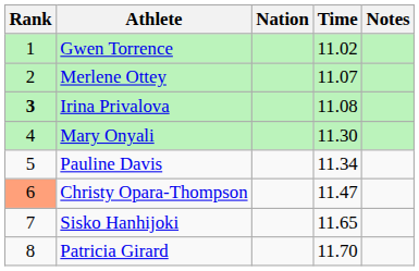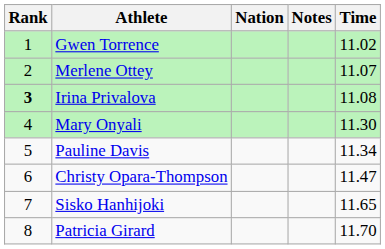columns swapped: Time <-> Notes
Christy Opara-Thompson | Rank: lightsalmon background -> no background
